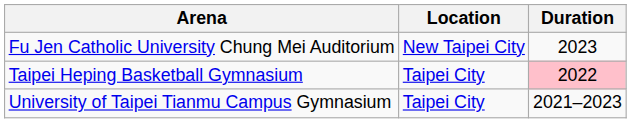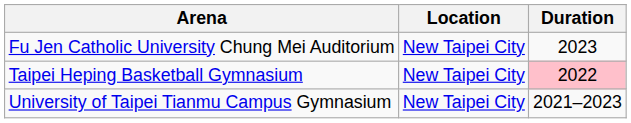Taipei Heping Basketball Gymnasium | Location: Taipei City -> New Taipei City
University of Taipei Tianmu Campus Gymnasium | Location: Taipei City -> New Taipei City
